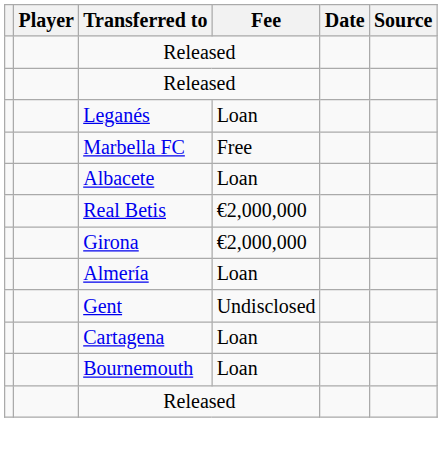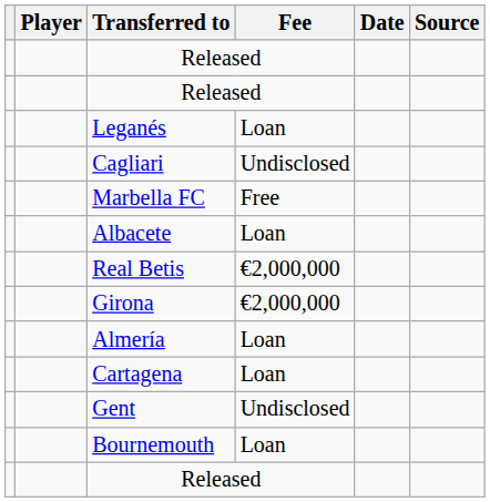+ row: Cagliari | Undisclosed
rows swapped: Cartagena <-> Gent
